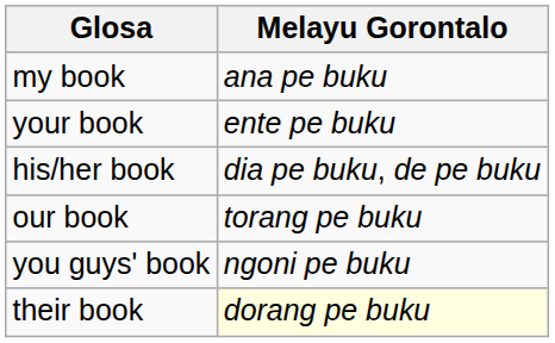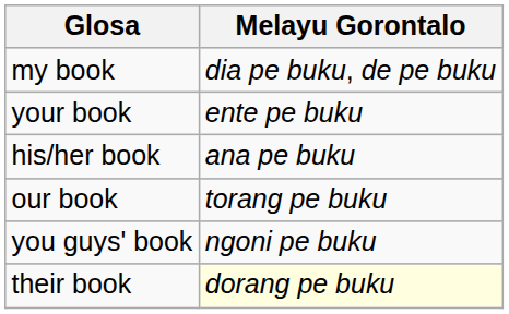my book | Melayu Gorontalo: ana pe buku -> dia pe buku, de pe buku
his/her book | Melayu Gorontalo: dia pe buku, de pe buku -> ana pe buku
